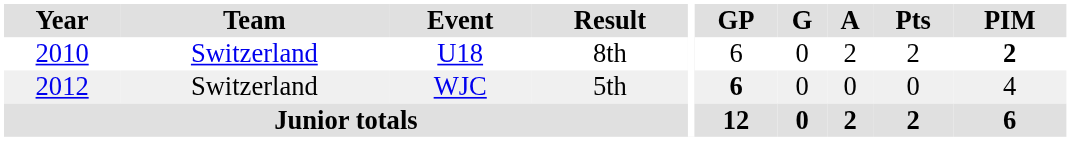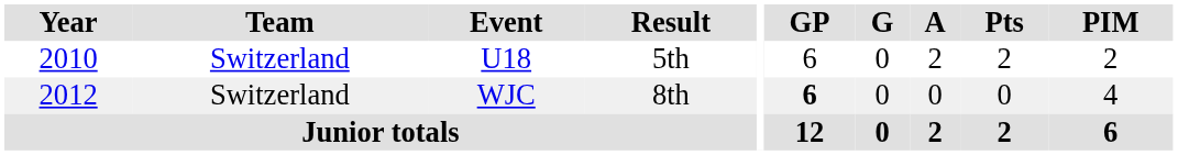U18 | Result: 8th -> 5th
U18 | PIM: bold -> normal
WJC | Result: 5th -> 8th
